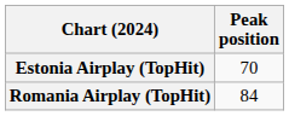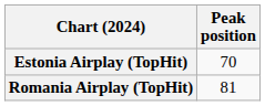Romania Airplay (TopHit) | Peak position: 84 -> 81
